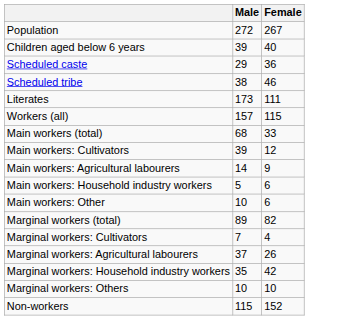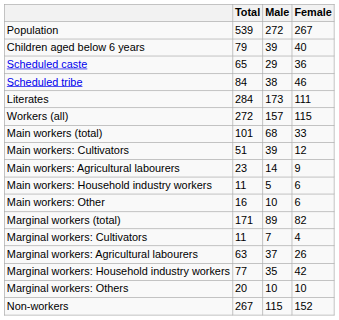+ column: Total | 539 | 79 | 65 | 84 | 284 | 272 | 101 | 51 | 23 | 11 | 16 | 171 | 11 | 63 | 77 | 20 | 267
